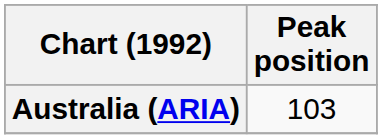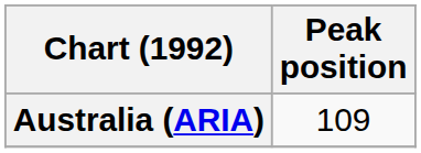Australia (ARIA) | Peak position: 103 -> 109
